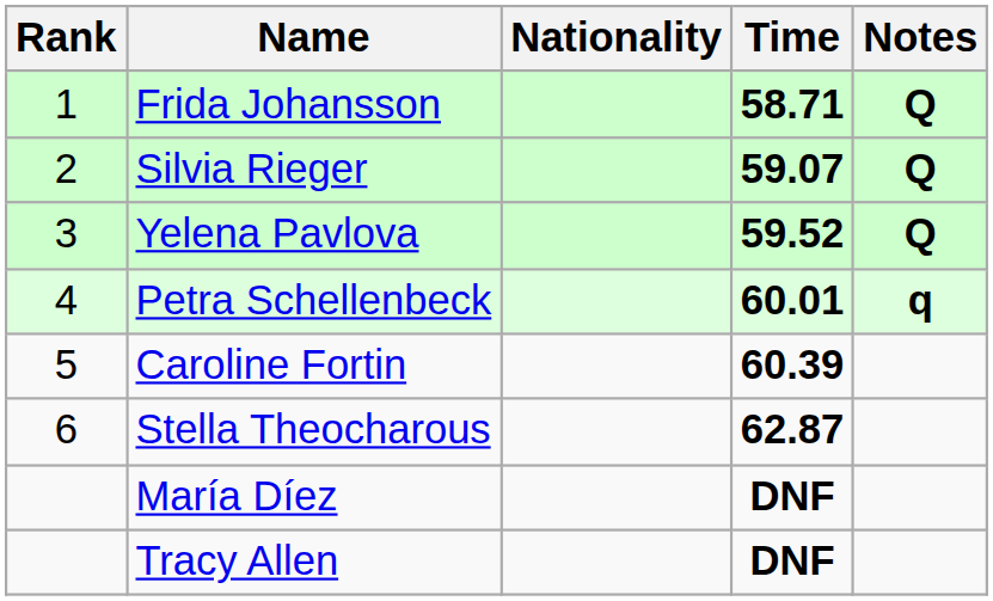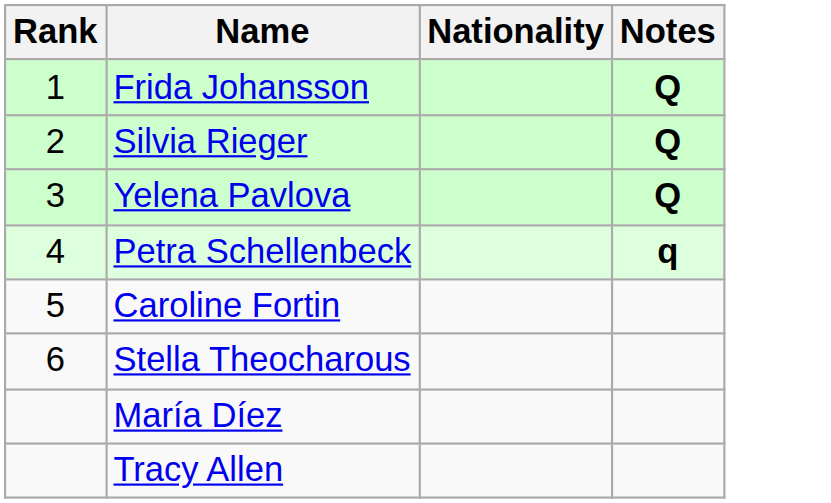- column: Time | 58.71 | 59.07 | 59.52 | 60.01 | 60.39 | 62.87 | DNF | DNF
